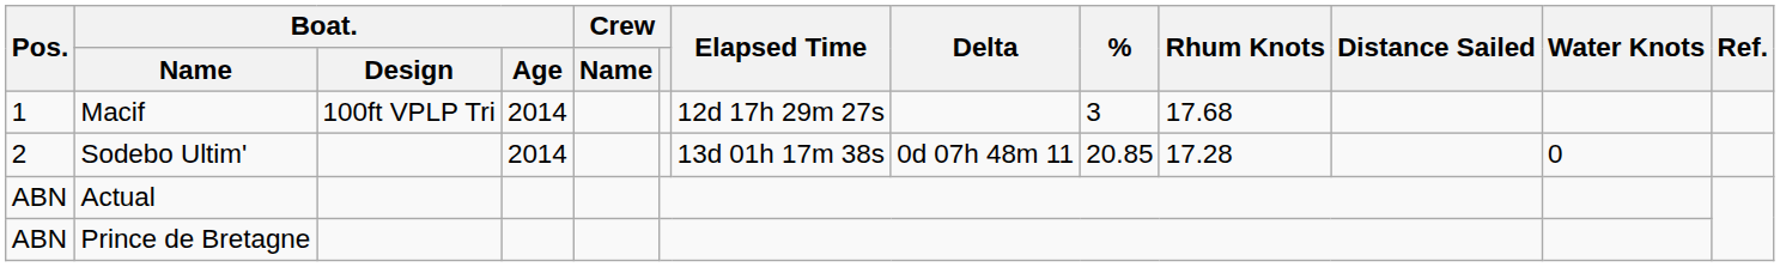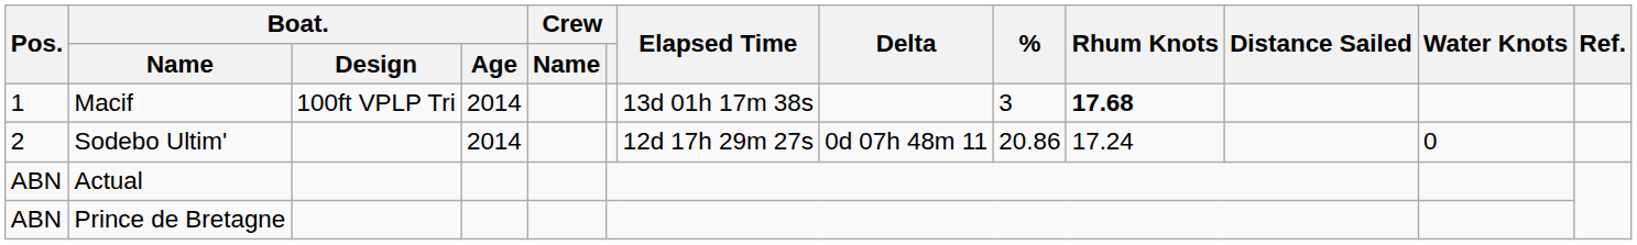Macif | Elapsed Time: 12d 17h 29m 27s -> 13d 01h 17m 38s
Macif | Rhum Knots: normal -> bold
Sodebo Ultim' | Elapsed Time: 13d 01h 17m 38s -> 12d 17h 29m 27s
Sodebo Ultim' | %: 20.85 -> 20.86
Sodebo Ultim' | Rhum Knots: 17.28 -> 17.24
